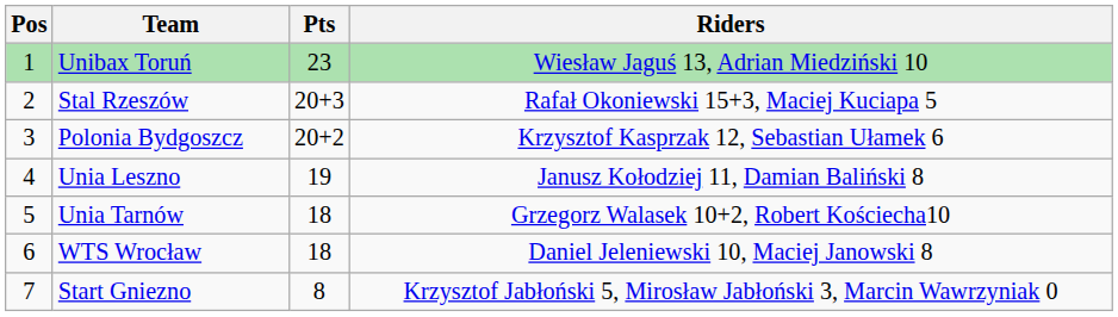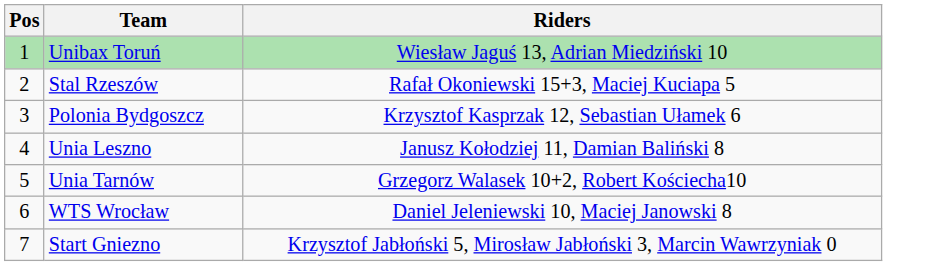- column: Pts | 23 | 20+3 | 20+2 | 19 | 18 | 18 | 8
